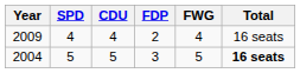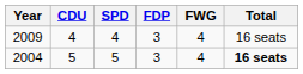columns swapped: SPD <-> CDU
2009 | FDP: 2 -> 3
2004 | FWG: 5 -> 4
